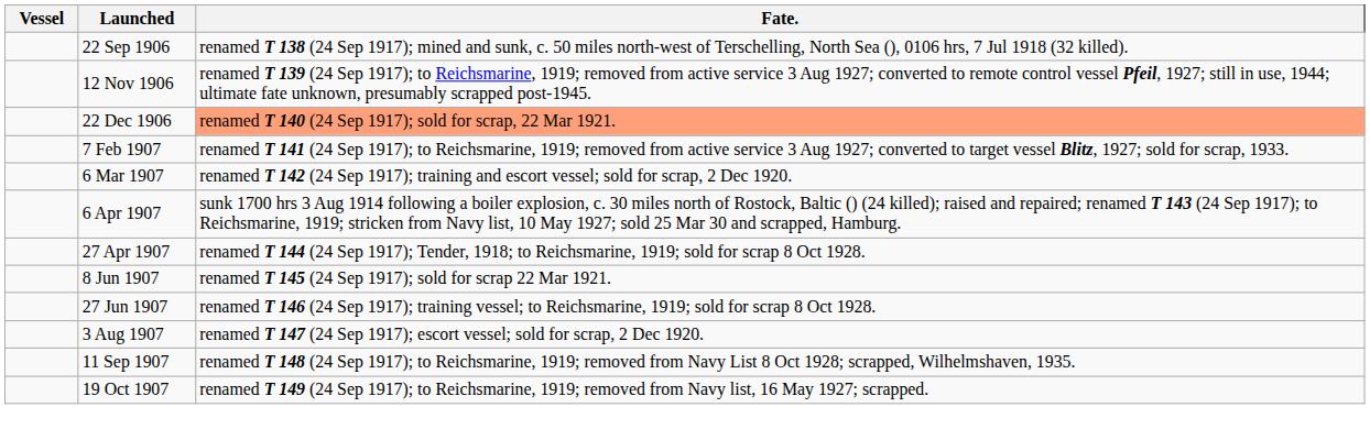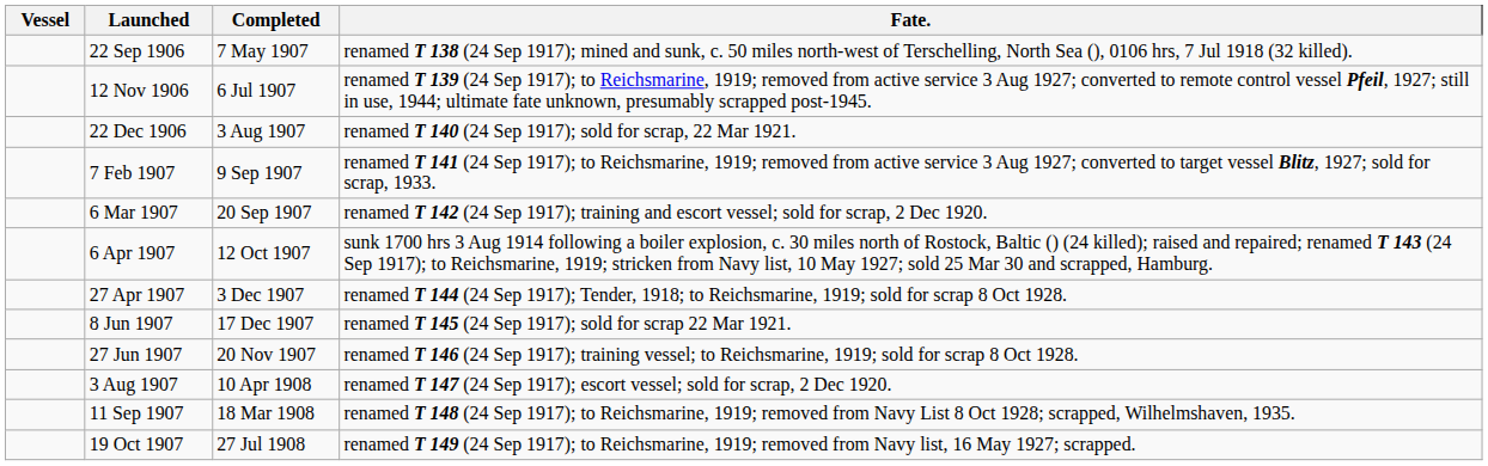+ column: Completed | 7 May 1907 | 6 Jul 1907 | 3 Aug 1907 | 9 Sep 1907 | 20 Sep 1907 | 12 Oct 1907 | 3 Dec 1907 | 17 Dec 1907 | 20 Nov 1907 | 10 Apr 1908 | 18 Mar 1908 | 27 Jul 1908
22 Dec 1906 | Fate.: lightsalmon background -> no background
